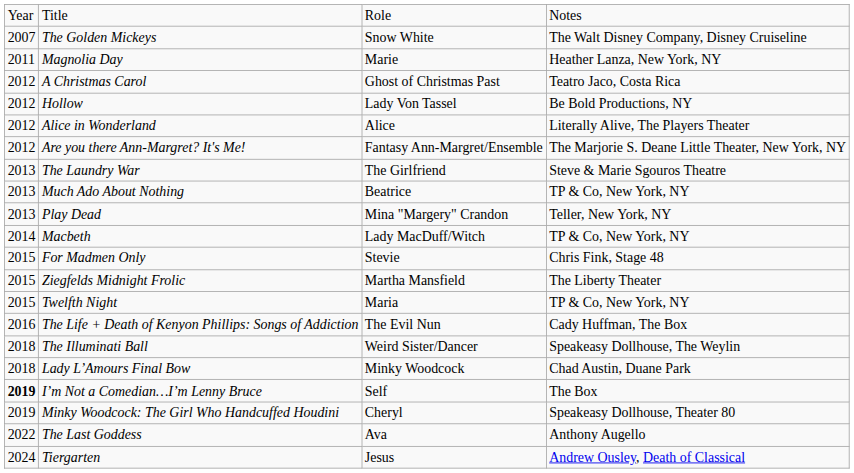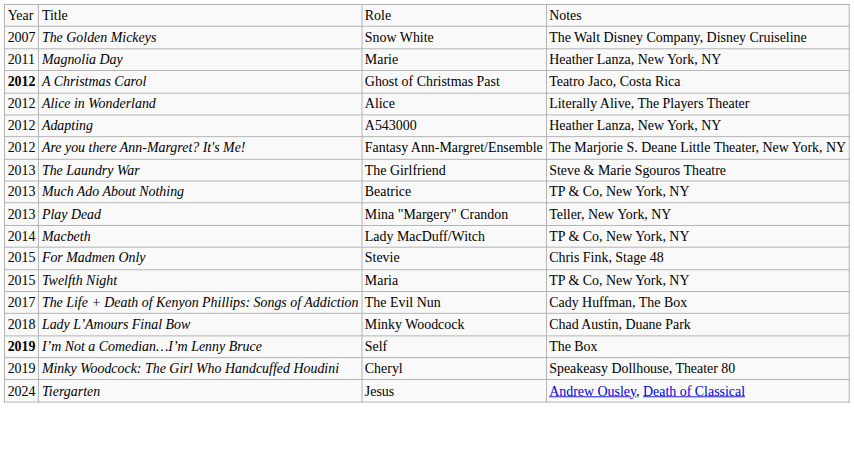A Christmas Carol | column 1: normal -> bold
- row: 2012 | Hollow | Lady Von Tassel | Be Bold Productions, NY
+ row: 2012 | Adapting | A543000 | Heather Lanza, New York, NY
- row: 2015 | Ziegfelds Midnight Frolic | Martha Mansfield | The Liberty Theater
The Life + Death of Kenyon Phillips: Songs of Addiction | column 1: 2016 -> 2017
- row: 2018 | The Illuminati Ball | Weird Sister/Dancer | Speakeasy Dollhouse, The Weylin
- row: 2022 | The Last Goddess | Ava | Anthony Augello
